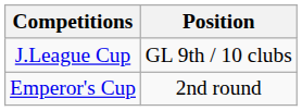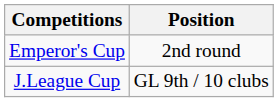rows swapped: Emperor's Cup <-> J.League Cup
